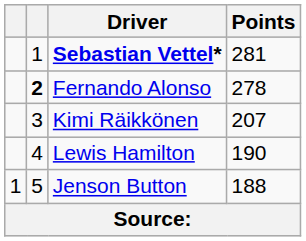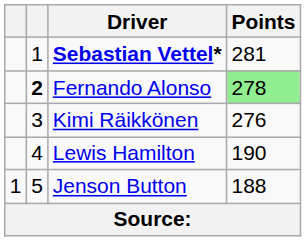Fernando Alonso | Points: no background -> lightgreen background
Kimi Räikkönen | Points: 207 -> 276
